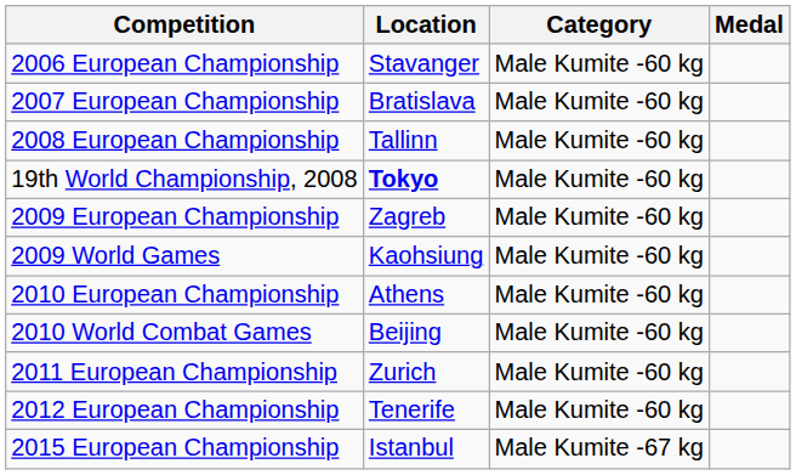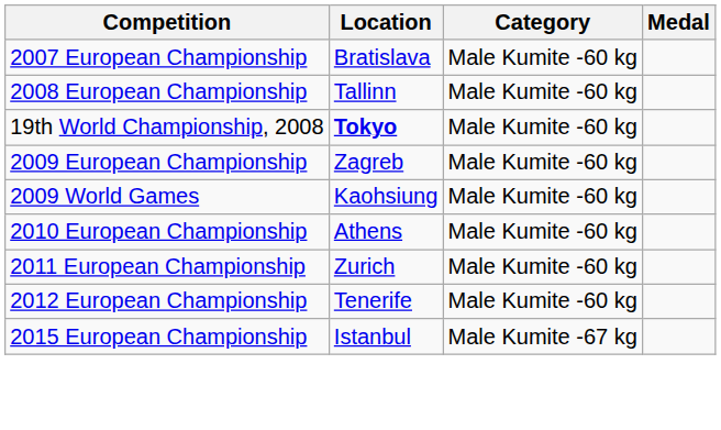- row: 2006 European Championship | Stavanger | Male Kumite -60 kg
- row: 2010 World Combat Games | Beijing | Male Kumite -60 kg
